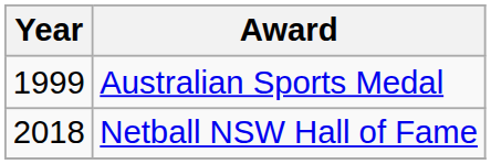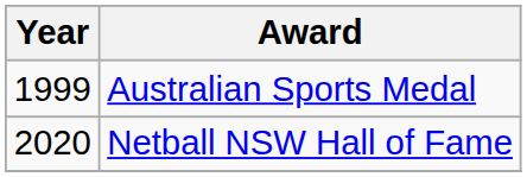Netball NSW Hall of Fame | Year: 2018 -> 2020
